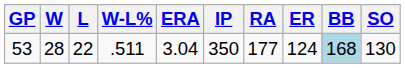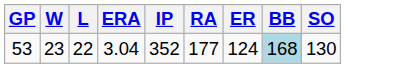- column: W-L% | .511
53 | W: 28 -> 23
53 | IP: 350 -> 352
